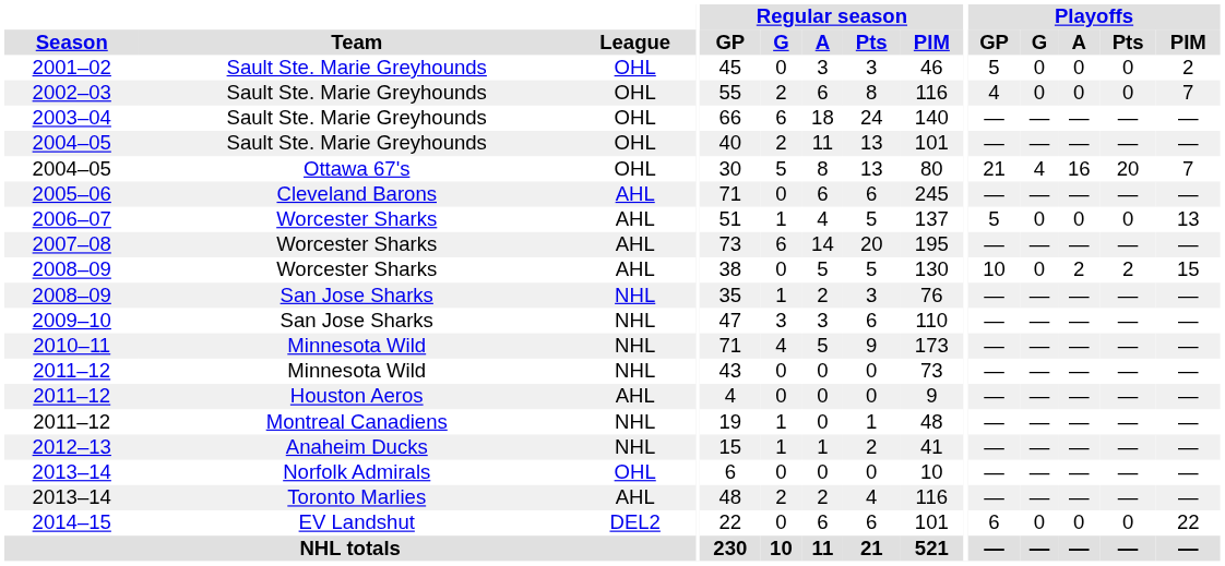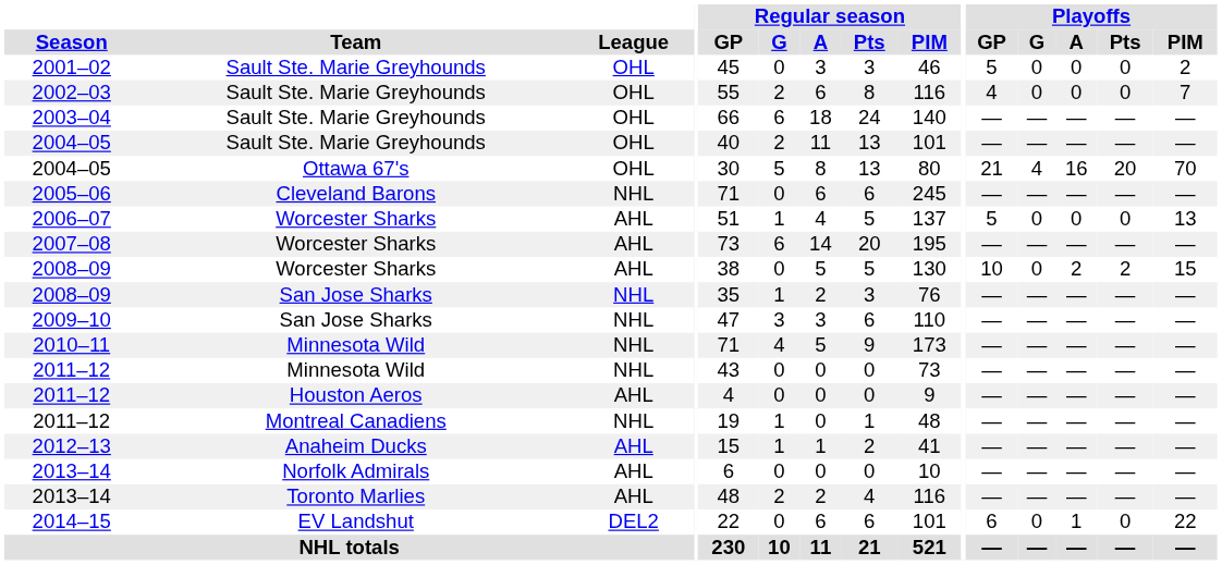2004–05 / Ottawa 67's | Playoffs / PIM: 7 -> 70
2005–06 | League: AHL -> NHL
2012–13 | League: NHL -> AHL
2013–14 / Norfolk Admirals | League: OHL -> AHL
2014–15 | Playoffs / A: 0 -> 1
